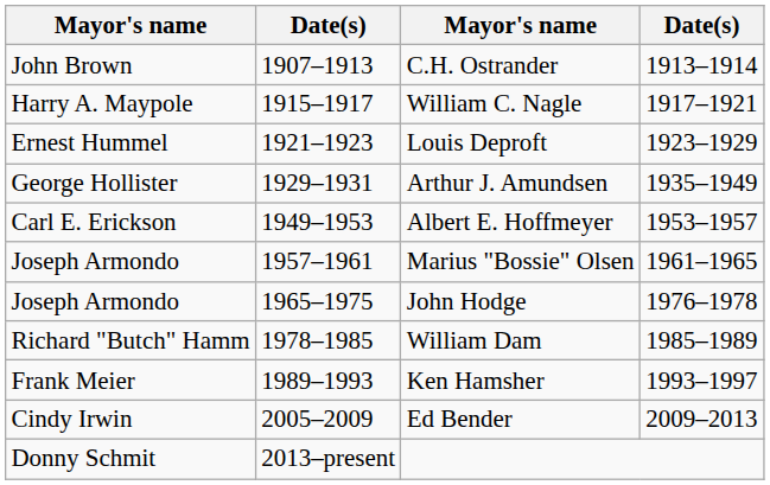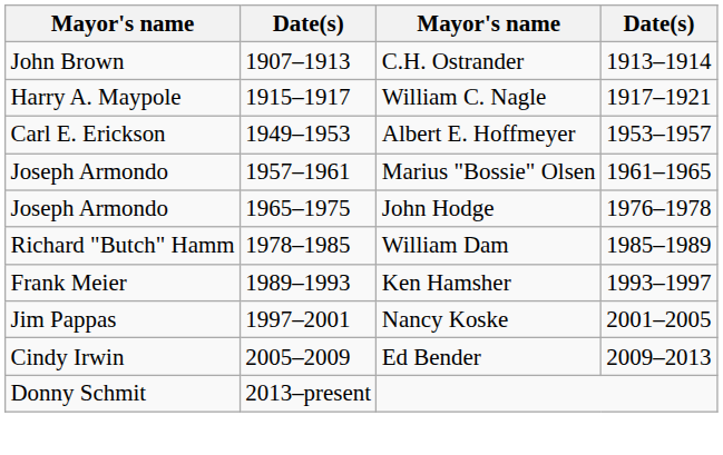- row: Ernest Hummel | 1921–1923 | Louis Deproft | 1923–1929
- row: George Hollister | 1929–1931 | Arthur J. Amundsen | 1935–1949
+ row: Jim Pappas | 1997–2001 | Nancy Koske | 2001–2005
